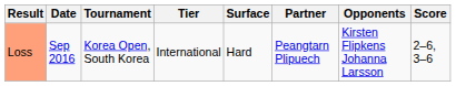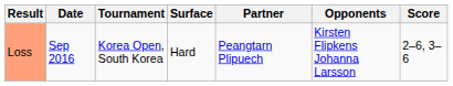- column: Tier | International
